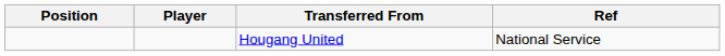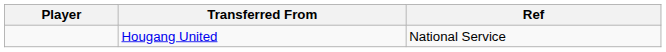- column: Position
